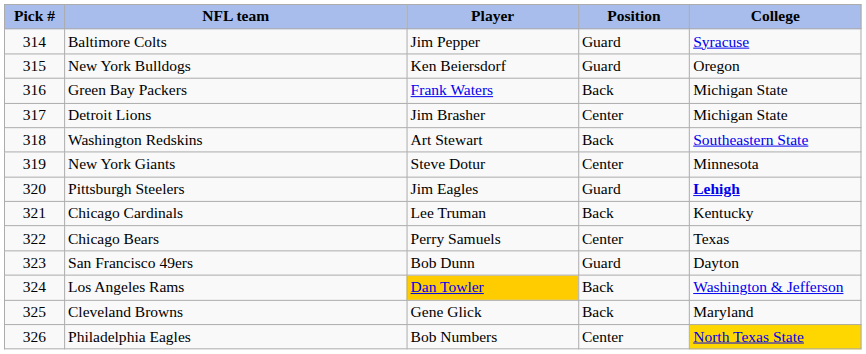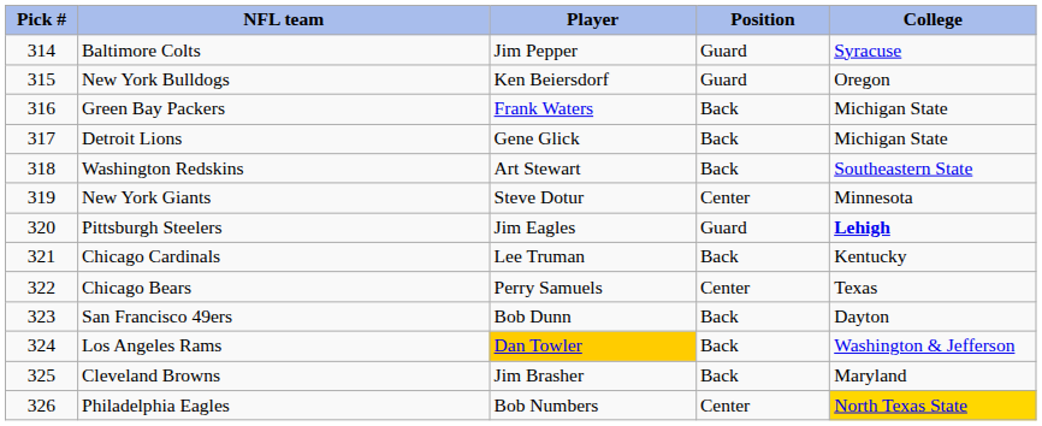Detroit Lions | Player: Jim Brasher -> Gene Glick
Detroit Lions | Position: Center -> Back
San Francisco 49ers | Position: Guard -> Back
Cleveland Browns | Player: Gene Glick -> Jim Brasher
